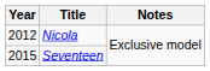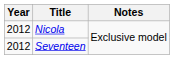Seventeen | Year: 2015 -> 2012
